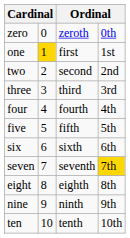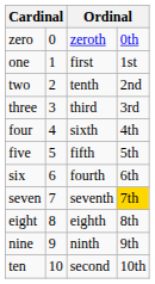one | column 2: gold background -> no background
two | column 3: second -> tenth
four | column 3: fourth -> sixth
six | column 3: sixth -> fourth
ten | column 3: tenth -> second
